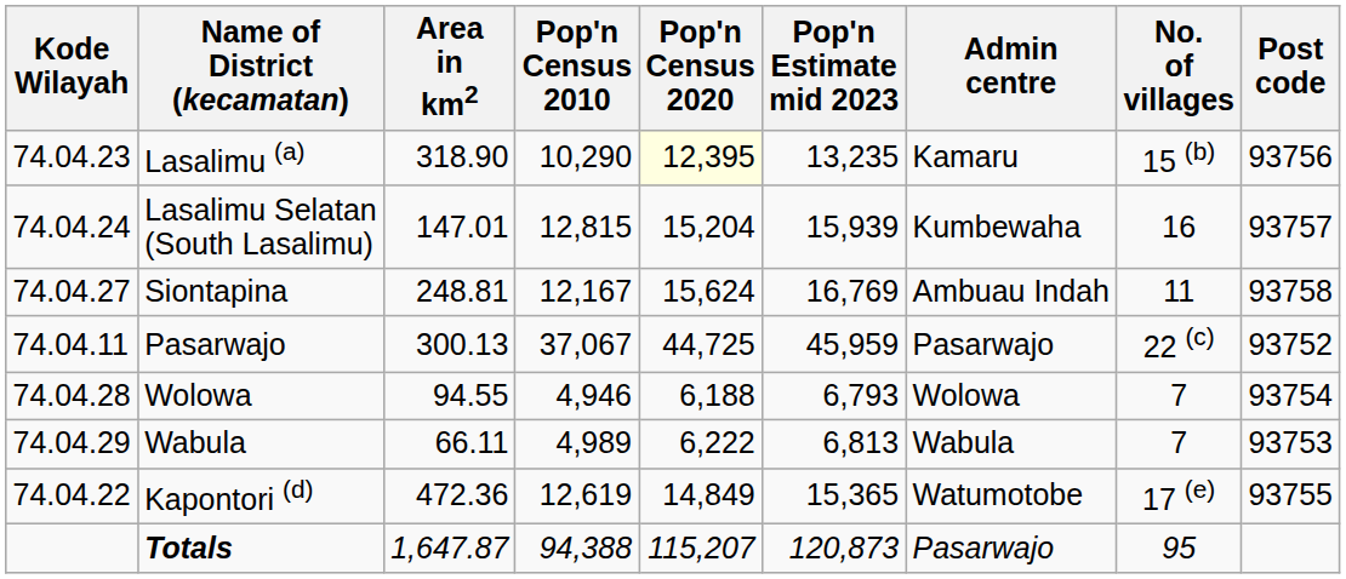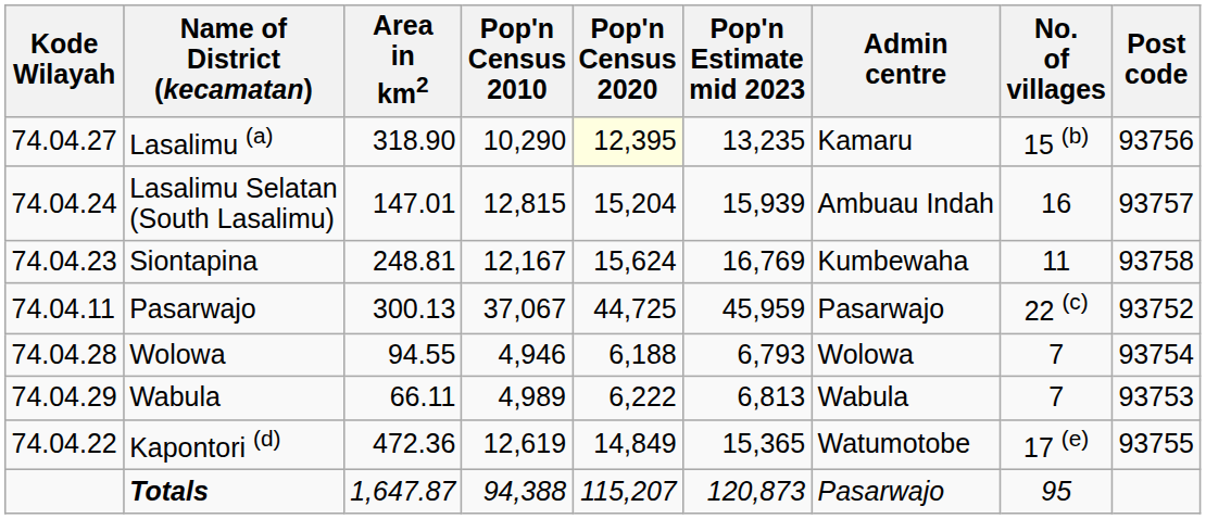Lasalimu (a) | Kode Wilayah: 74.04.23 -> 74.04.27
Lasalimu Selatan (South Lasalimu) | Admin centre: Kumbewaha -> Ambuau Indah
Siontapina | Kode Wilayah: 74.04.27 -> 74.04.23
Siontapina | Admin centre: Ambuau Indah -> Kumbewaha
